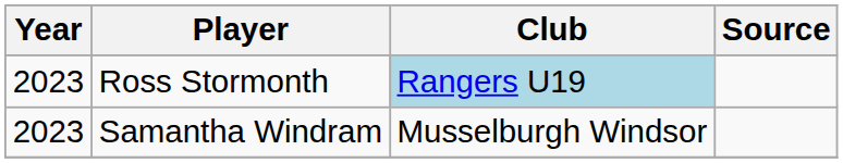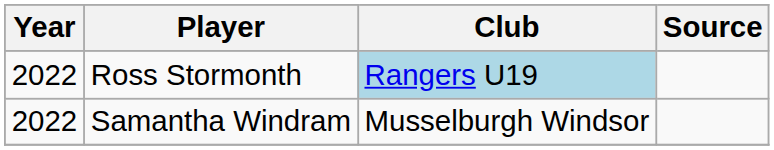Ross Stormonth | Year: 2023 -> 2022
Samantha Windram | Year: 2023 -> 2022
